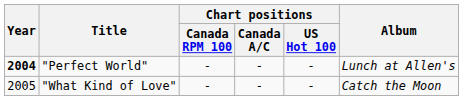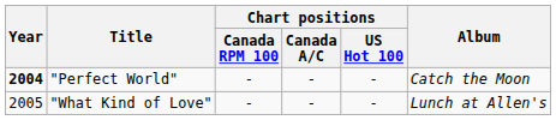"Perfect World" | Album: Lunch at Allen's -> Catch the Moon
"What Kind of Love" | Album: Catch the Moon -> Lunch at Allen's
